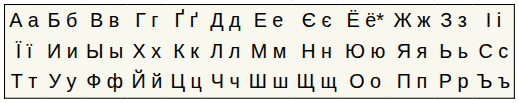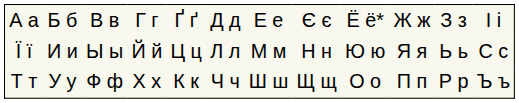Ї ї | column 4: Х х -> Й й
Ї ї | column 5: К к -> Ц ц
Т т | column 4: Й й -> Х х
Т т | column 5: Ц ц -> К к
